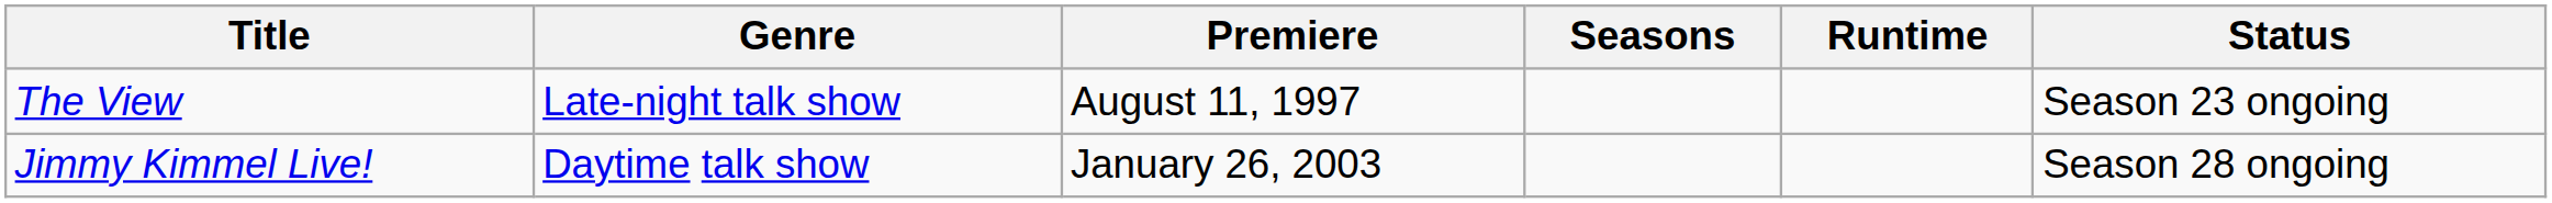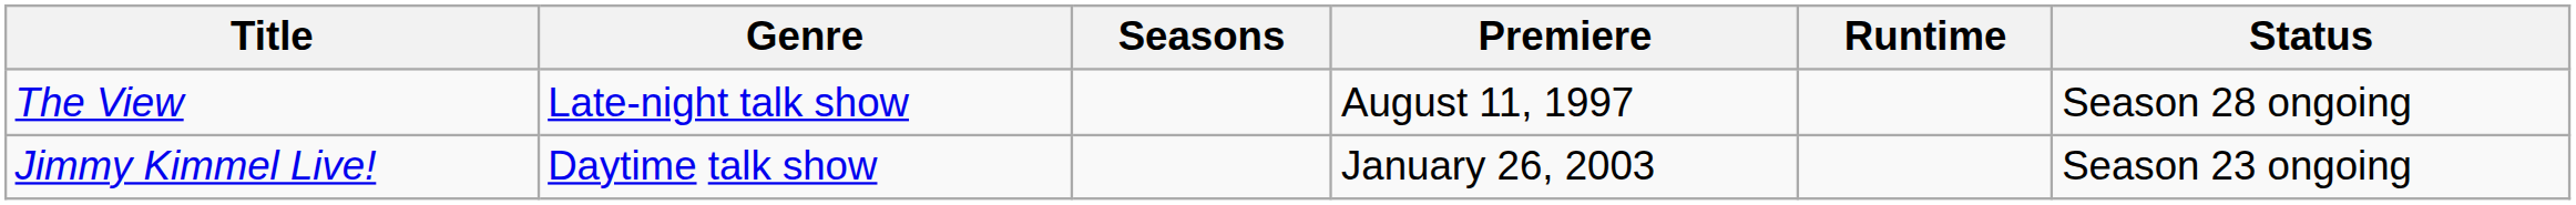columns swapped: Premiere <-> Seasons
The View | Status: Season 23 ongoing -> Season 28 ongoing
Jimmy Kimmel Live! | Status: Season 28 ongoing -> Season 23 ongoing
